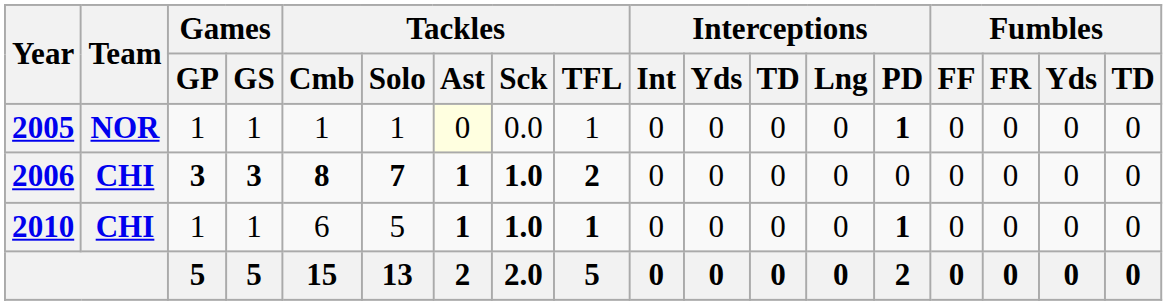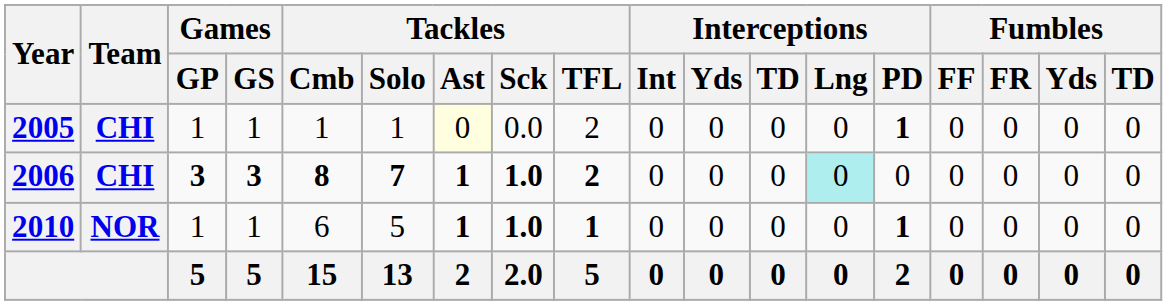2005 | Team: NOR -> CHI
2005 | Tackles / TFL: 1 -> 2
2006 | Interceptions / Lng: no background -> paleturquoise background
2010 | Team: CHI -> NOR
